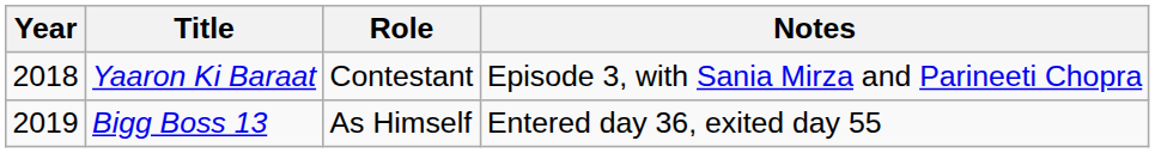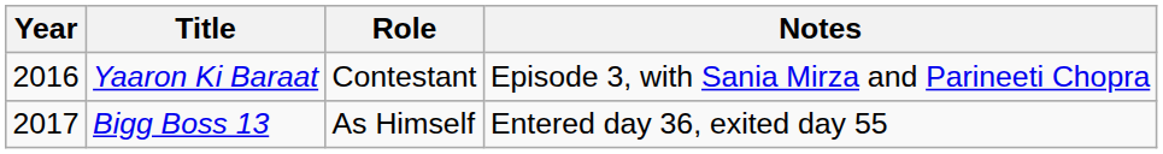Yaaron Ki Baraat | Year: 2018 -> 2016
Bigg Boss 13 | Year: 2019 -> 2017
